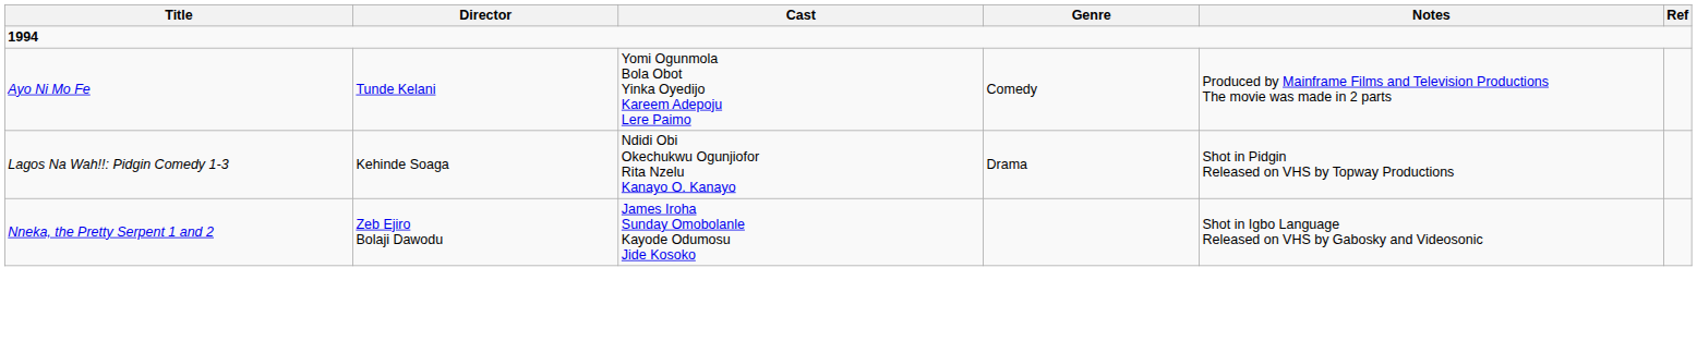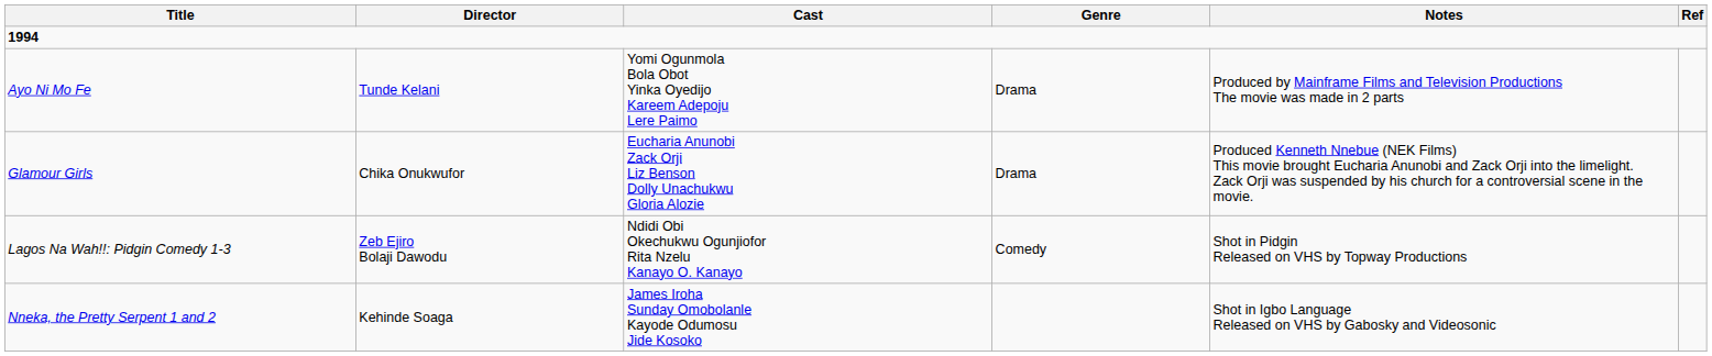Ayo Ni Mo Fe | Genre: Comedy -> Drama
+ row: Glamour Girls | Chika Onukwufor | Eucharia Anunobi Zack Orji Liz Benson Dolly Unachukwu Gloria Alozie | Drama | Produced Kenneth Nnebue (NEK Films) This movie brought Eucharia Anunobi and Zack Orji into the limelight. Zack Orji was suspended by his church for a controversial scene in the movie.
Lagos Na Wah!!: Pidgin Comedy 1-3 | Director: Kehinde Soaga -> Zeb Ejiro Bolaji Dawodu
Lagos Na Wah!!: Pidgin Comedy 1-3 | Genre: Drama -> Comedy
Nneka, the Pretty Serpent 1 and 2 | Director: Zeb Ejiro Bolaji Dawodu -> Kehinde Soaga
